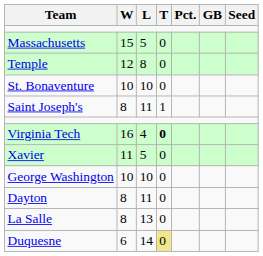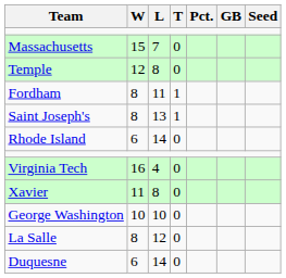Massachusetts | L: 5 -> 7
- row: St. Bonaventure | 10 | 10 | 0
+ row: Fordham | 8 | 11 | 1
Saint Joseph's | L: 11 -> 13
+ row: Rhode Island | 6 | 14 | 0
Virginia Tech | T: bold -> normal
Xavier | L: 5 -> 8
- row: Dayton | 8 | 11 | 0
La Salle | L: 13 -> 12
Duquesne | T: khaki background -> no background
